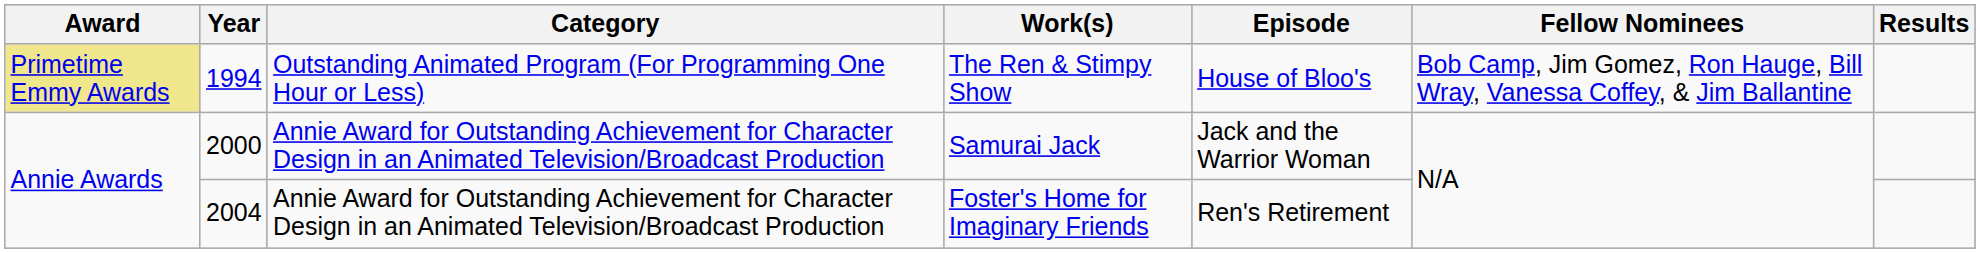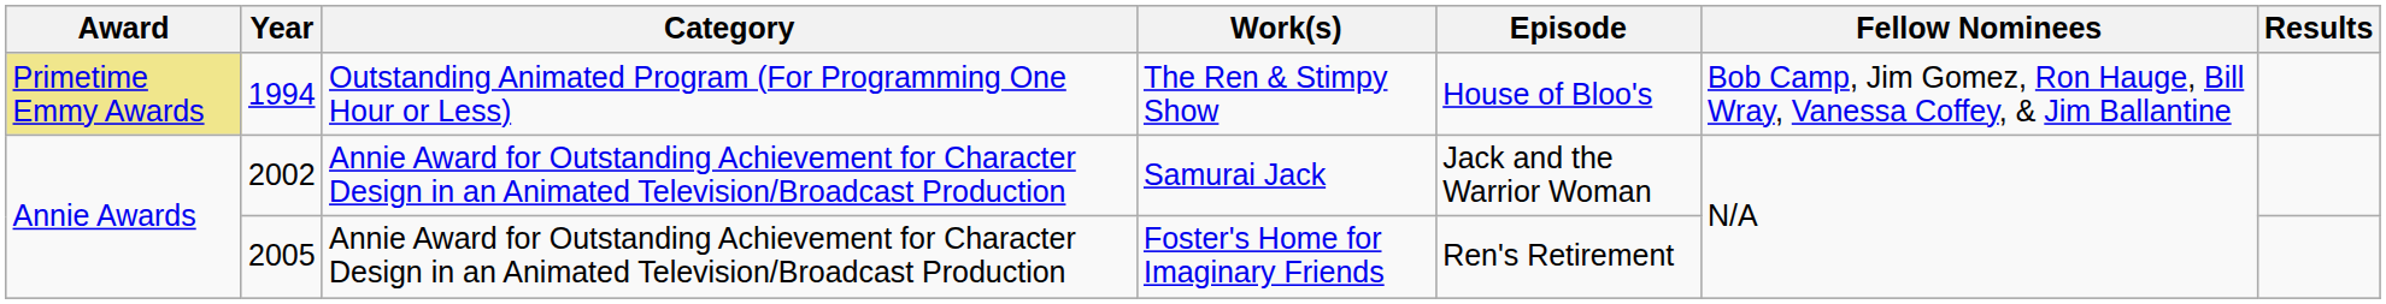Samurai Jack | Year: 2000 -> 2002
Foster's Home for Imaginary Friends | Year: 2004 -> 2005
